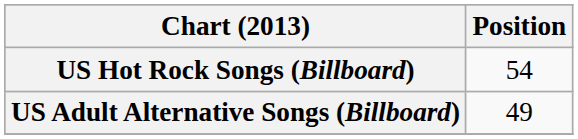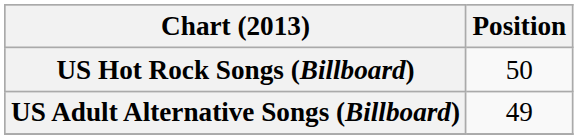US Hot Rock Songs (Billboard) | Position: 54 -> 50
